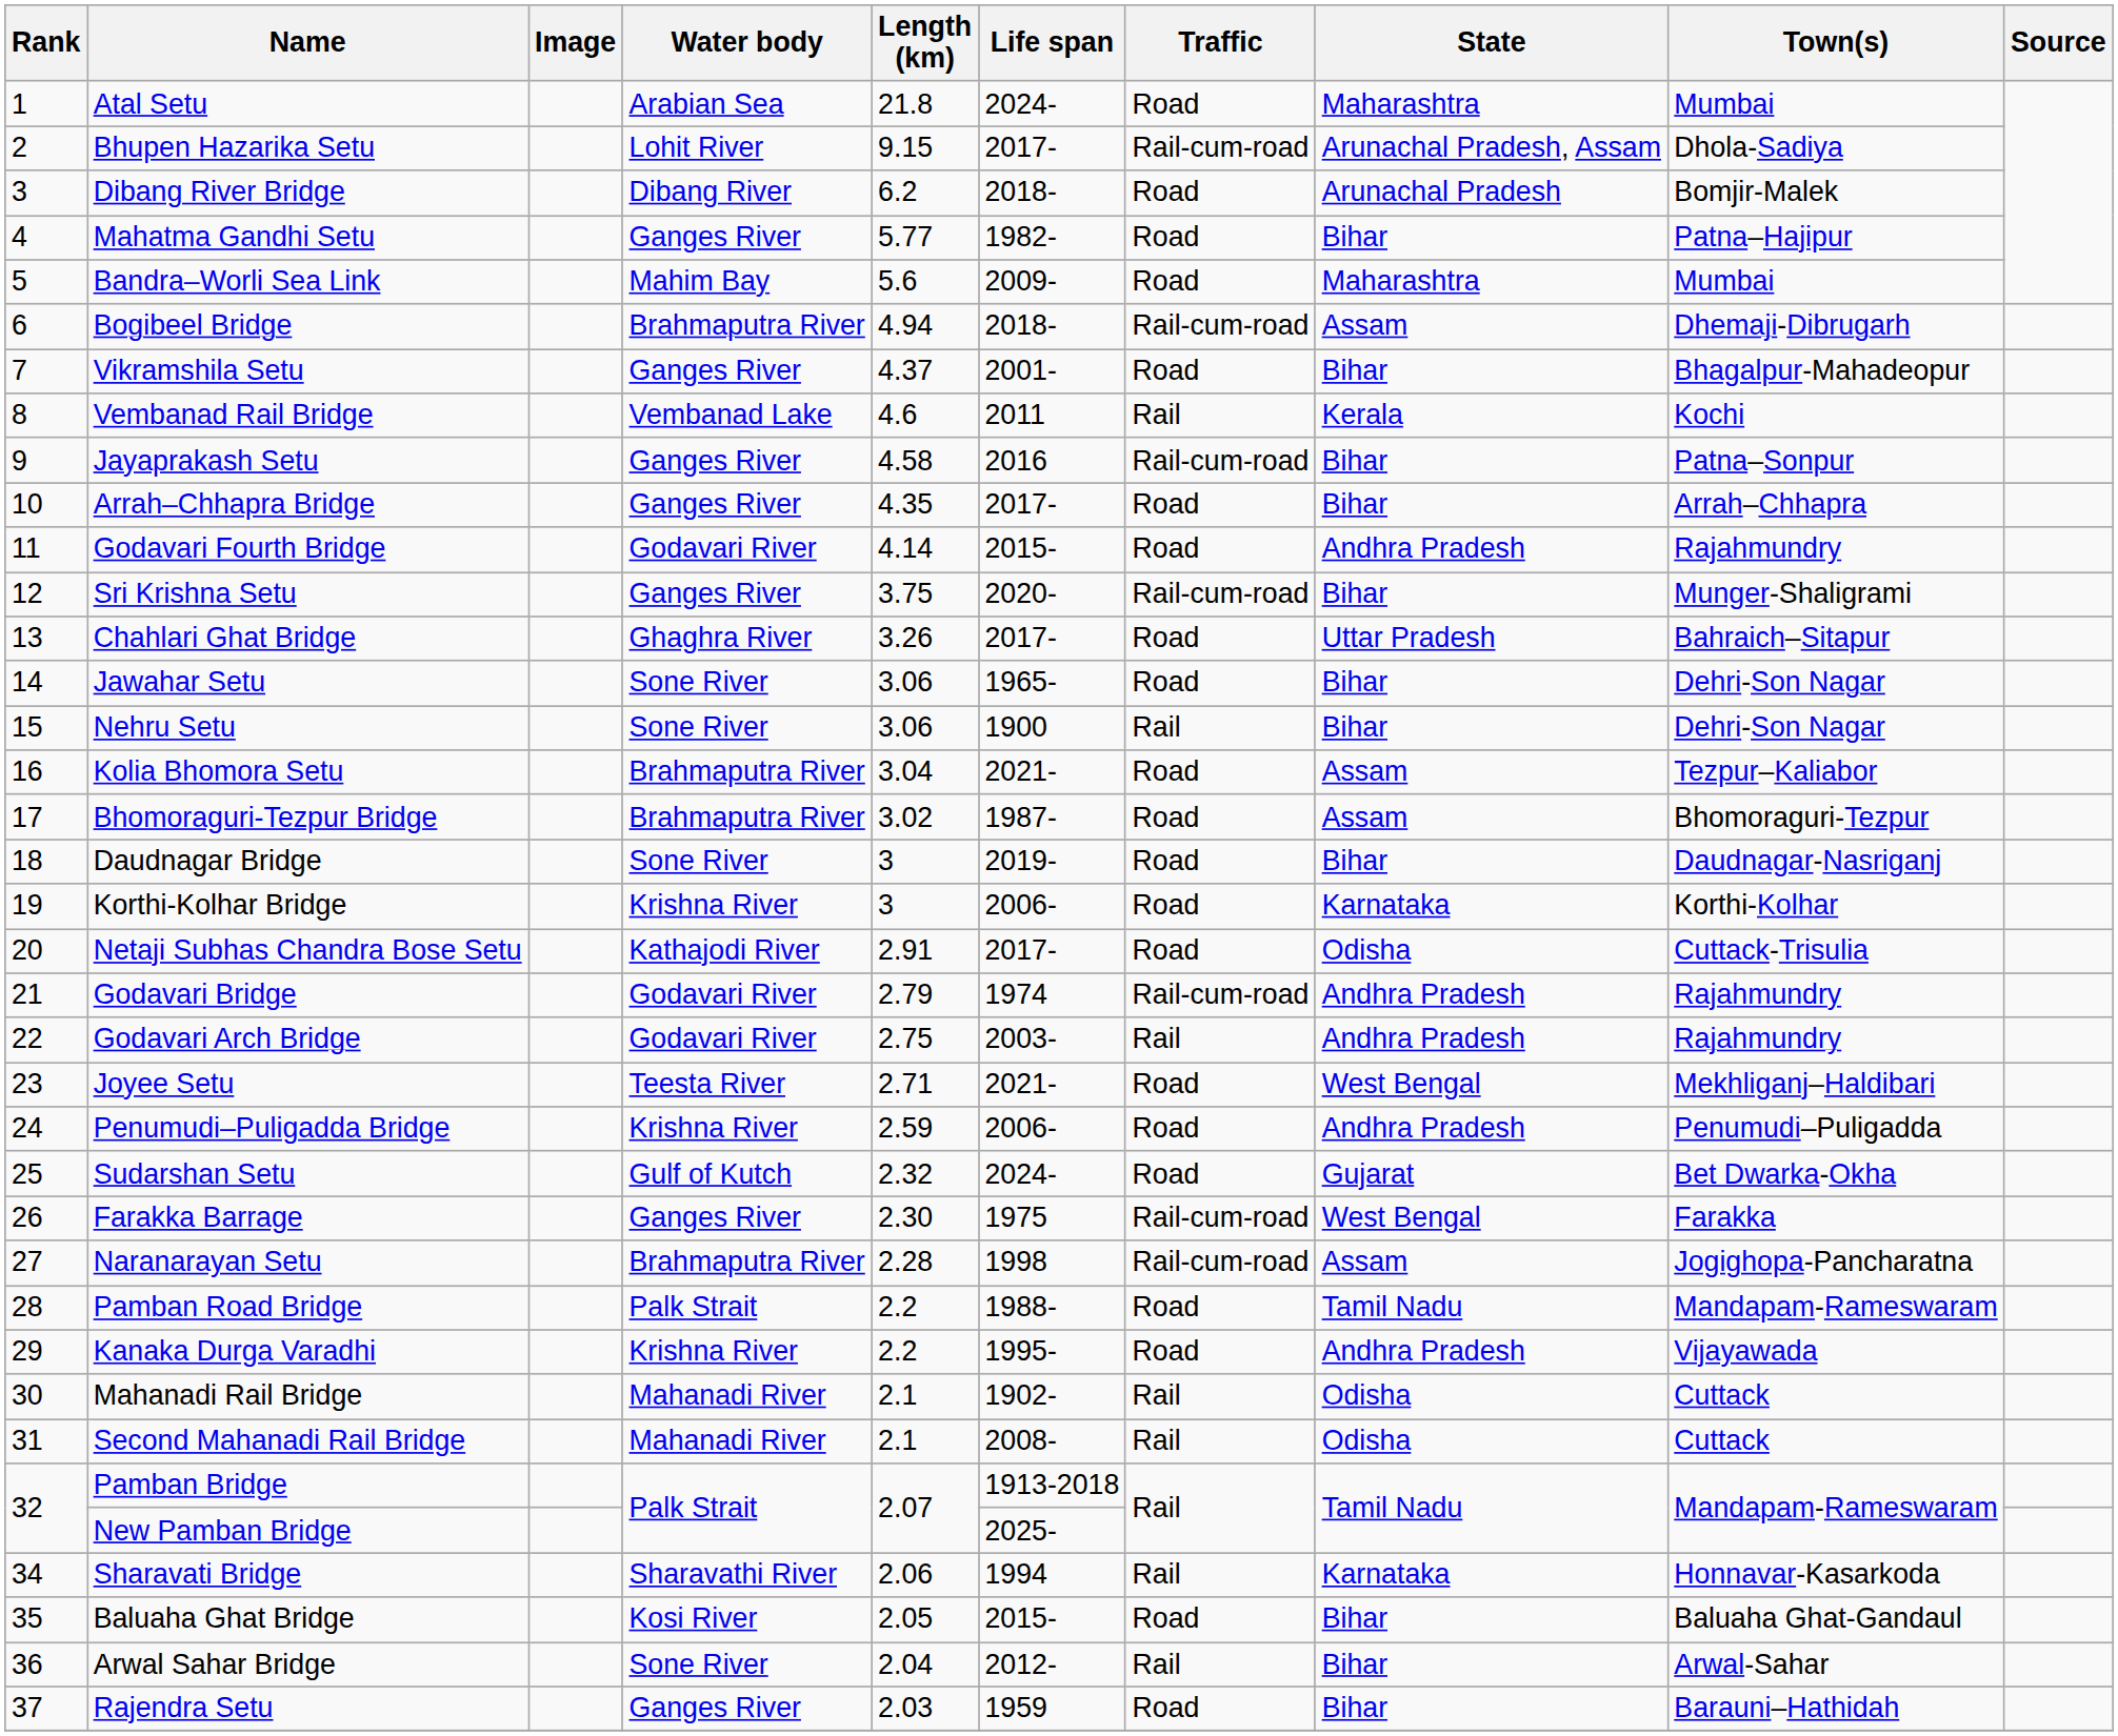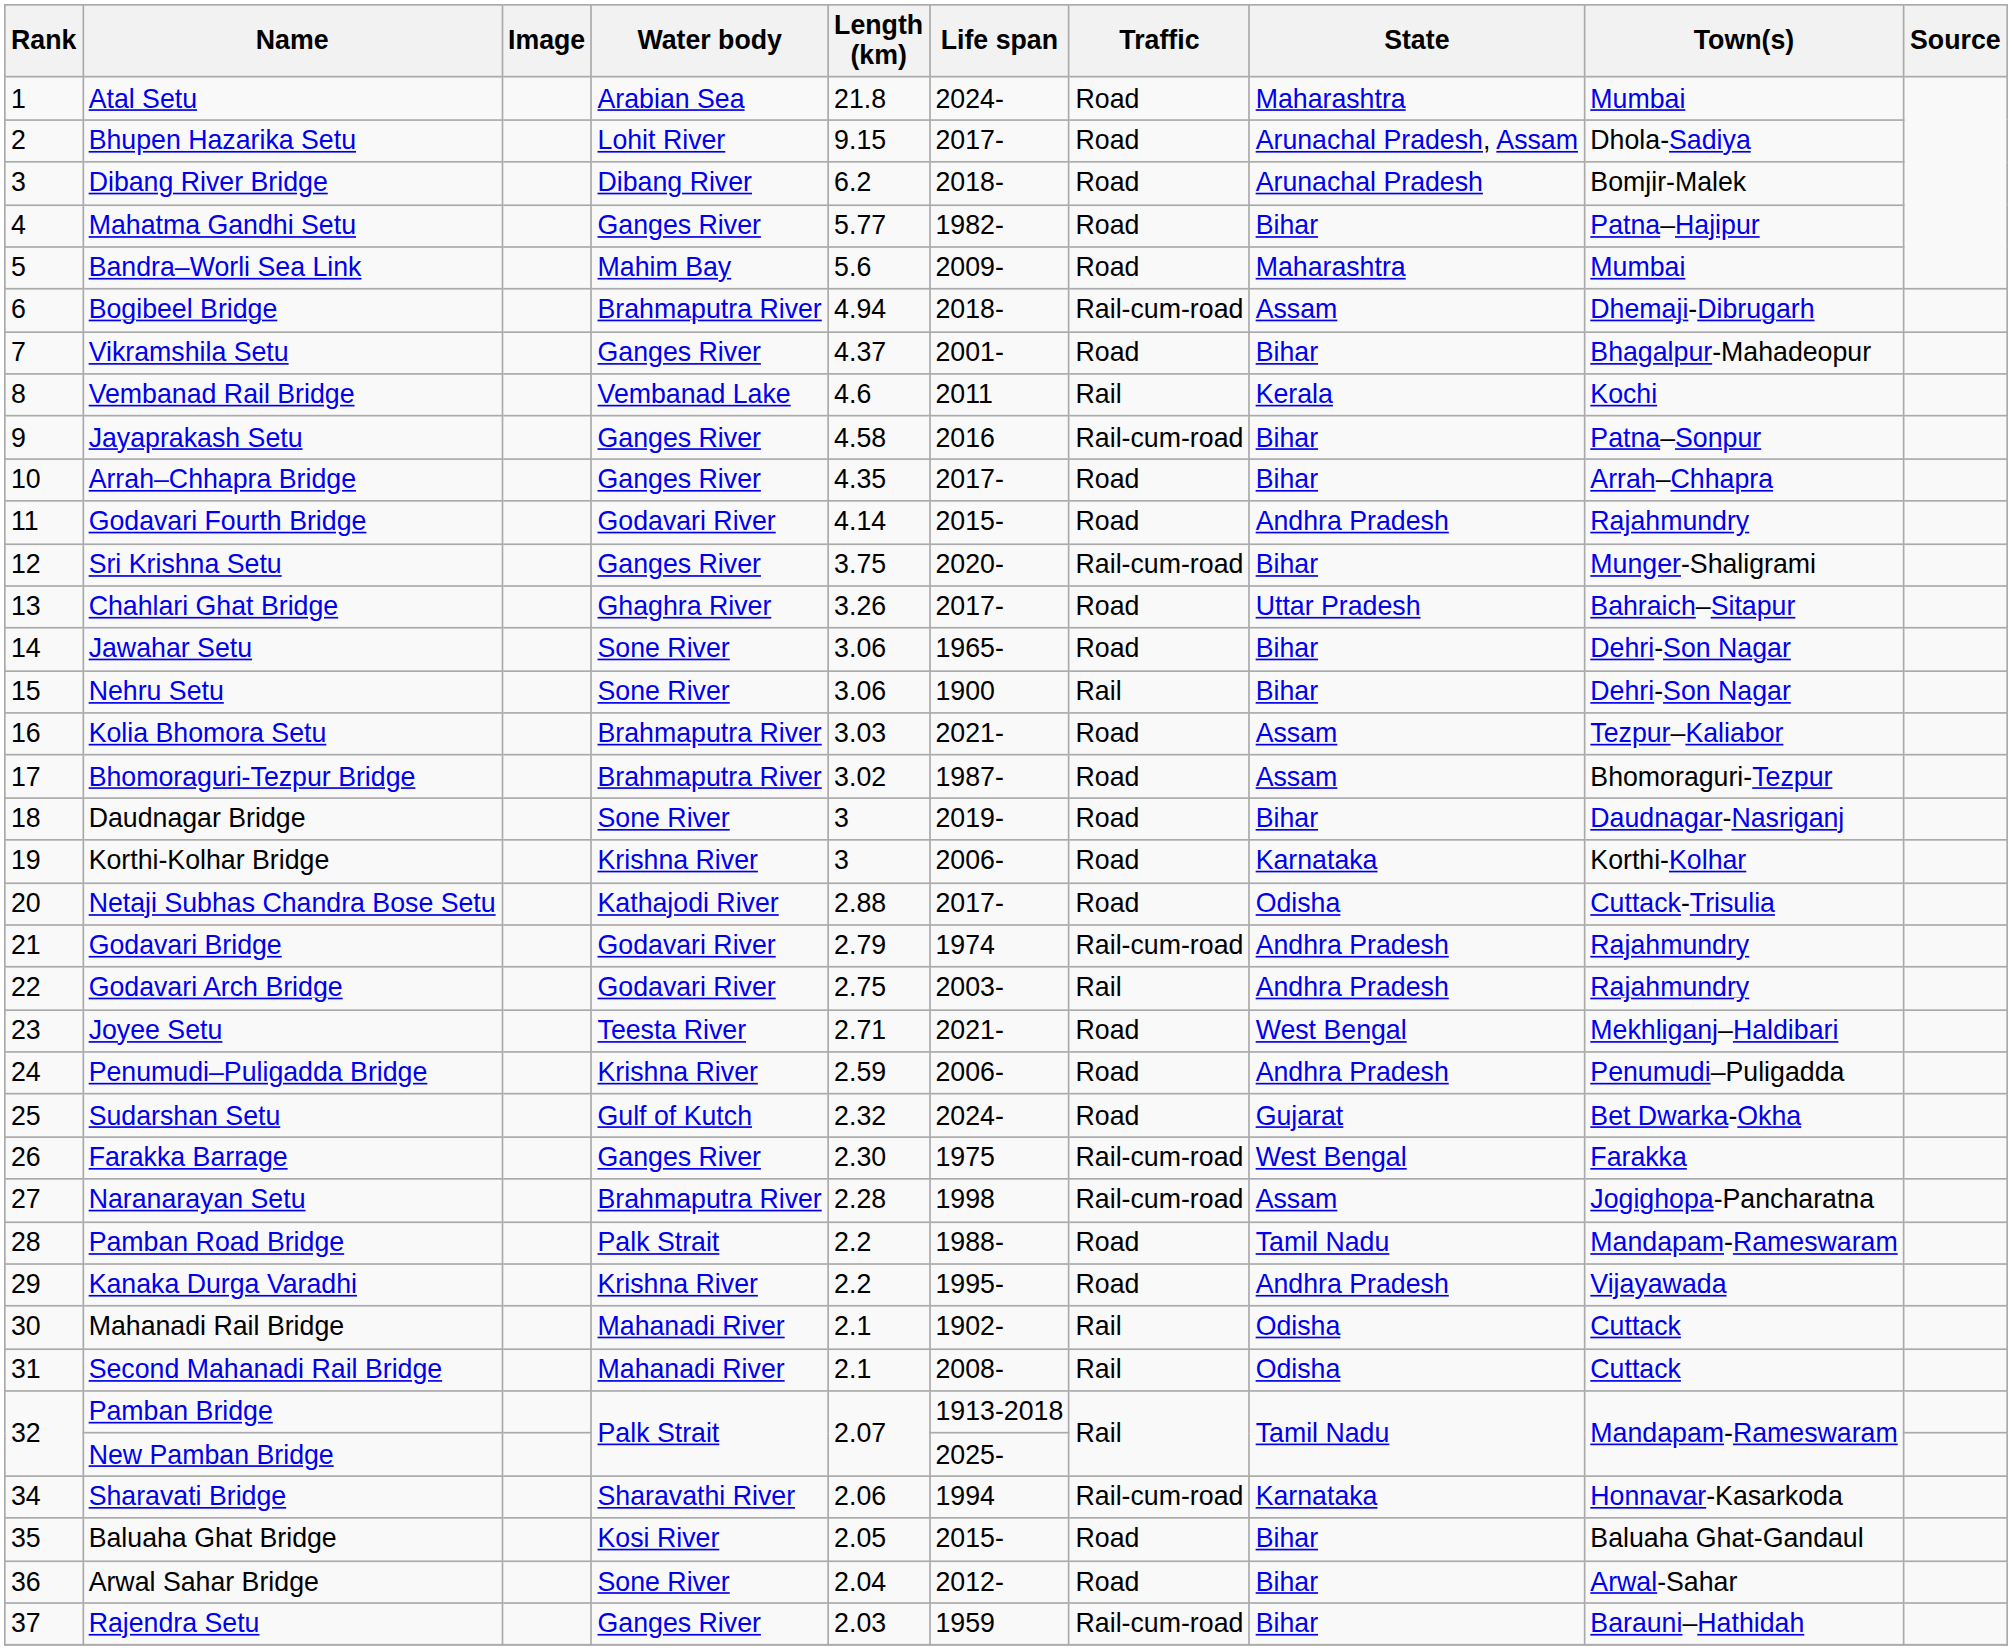Bhupen Hazarika Setu | Traffic: Rail-cum-road -> Road
Kolia Bhomora Setu | Length (km): 3.04 -> 3.03
Netaji Subhas Chandra Bose Setu | Length (km): 2.91 -> 2.88
Sharavati Bridge | Traffic: Rail -> Rail-cum-road
Arwal Sahar Bridge | Traffic: Rail -> Road
Rajendra Setu | Traffic: Road -> Rail-cum-road
